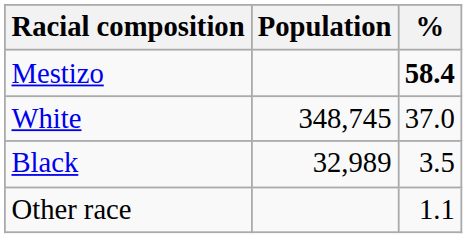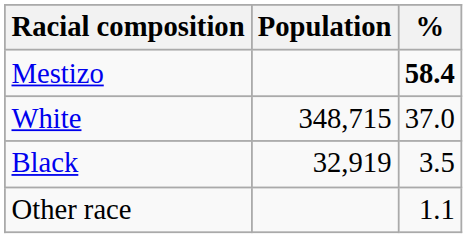White | Population: 348,745 -> 348,715
Black | Population: 32,989 -> 32,919
